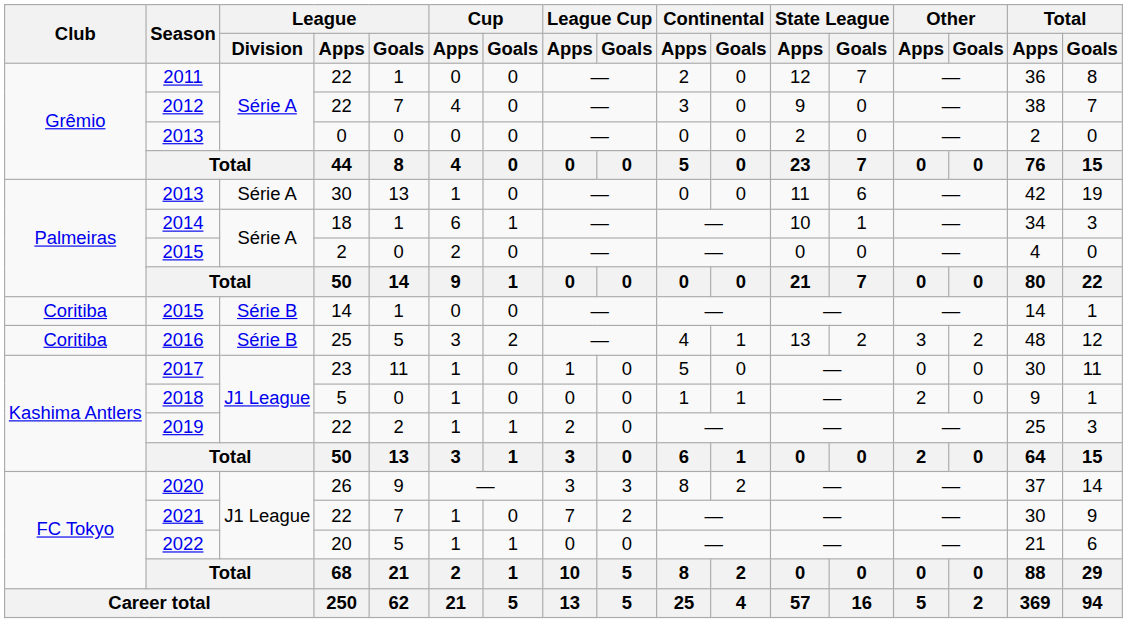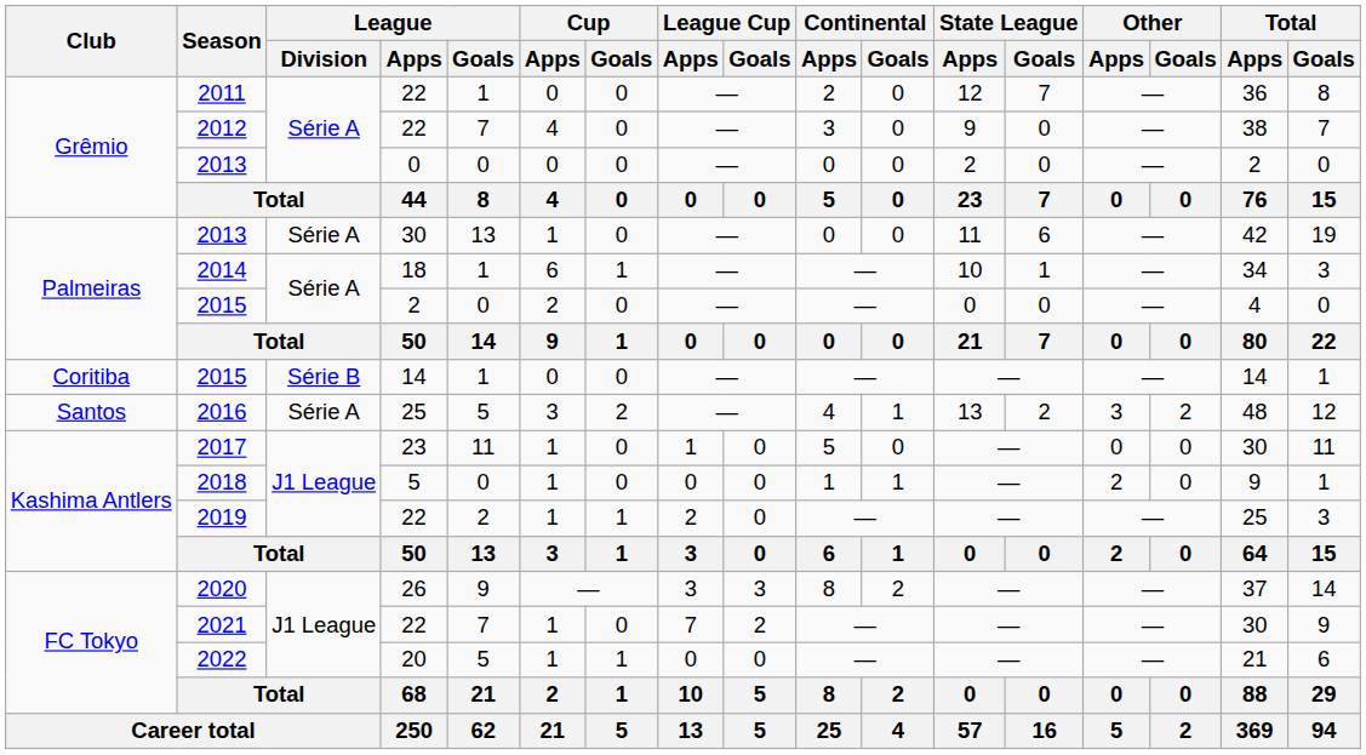2016 | Club: Coritiba -> Santos
2016 | League / Division: Série B -> Série A
